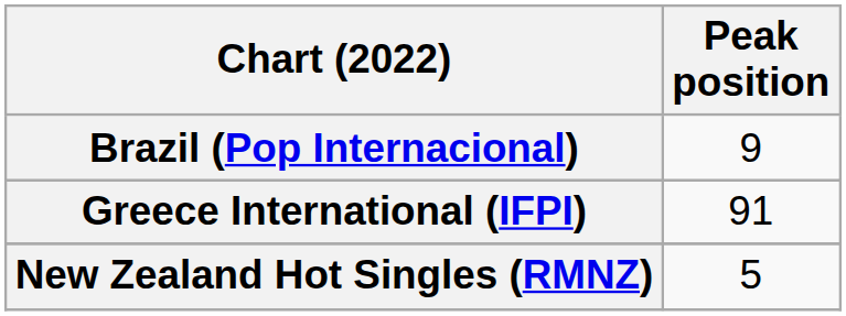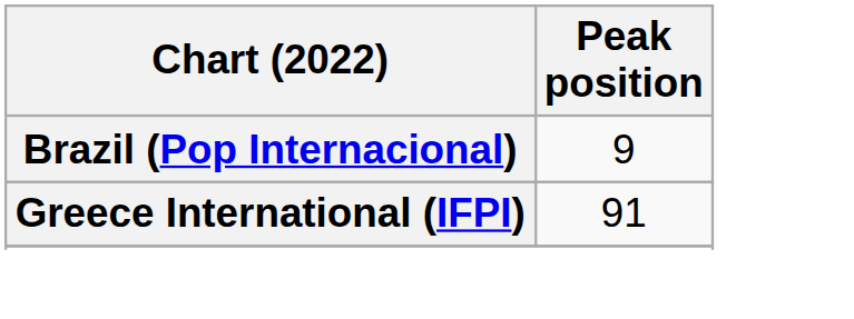- row: New Zealand Hot Singles (RMNZ) | 5
